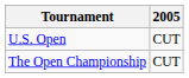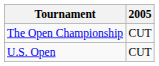rows swapped: U.S. Open <-> The Open Championship
